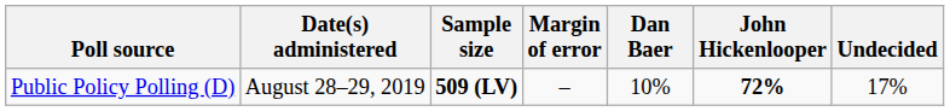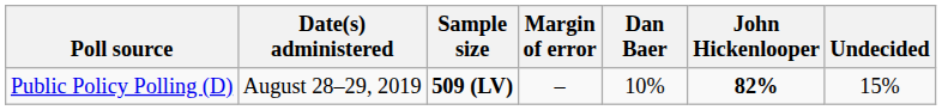Public Policy Polling (D) | John Hickenlooper: 72% -> 82%
Public Policy Polling (D) | Undecided: 17% -> 15%
